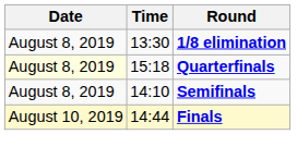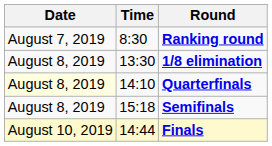+ row: August 7, 2019 | 8:30 | Ranking round
Quarterfinals | Time: 15:18 -> 14:10
Semifinals | Time: 14:10 -> 15:18
